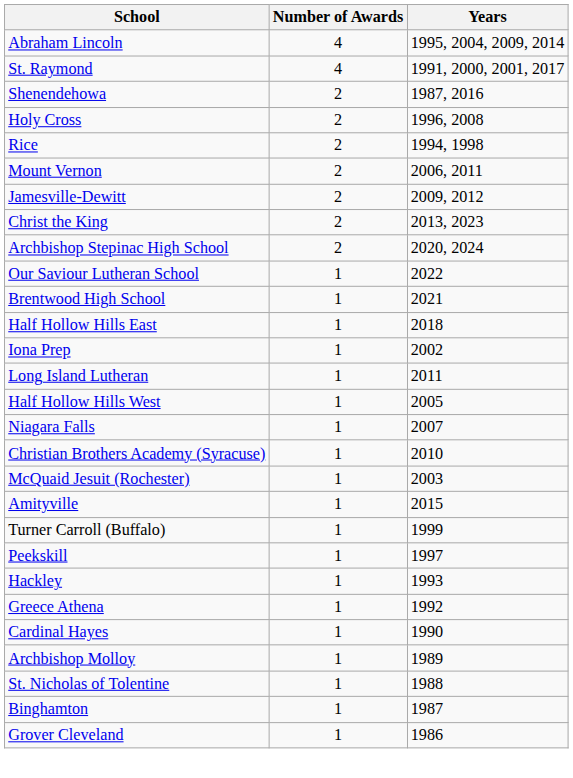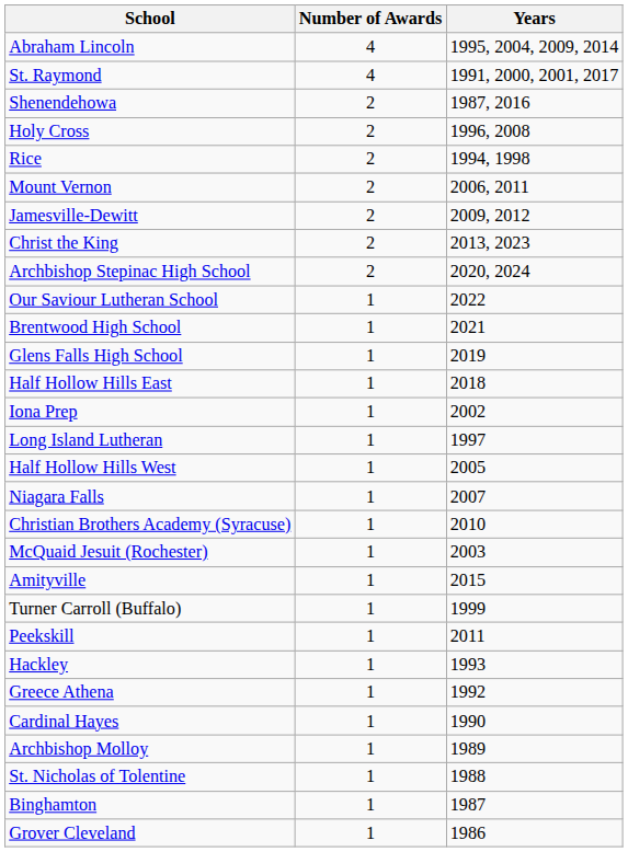+ row: Glens Falls High School | 1 | 2019
Long Island Lutheran | Years: 2011 -> 1997
Peekskill | Years: 1997 -> 2011
